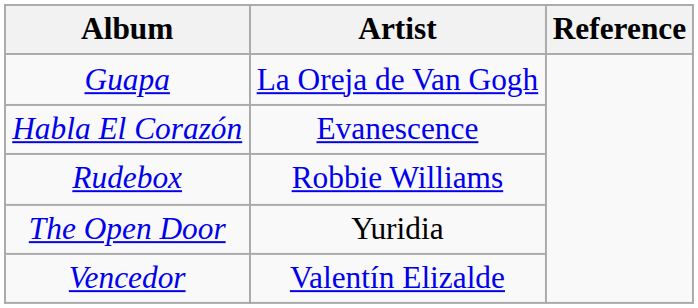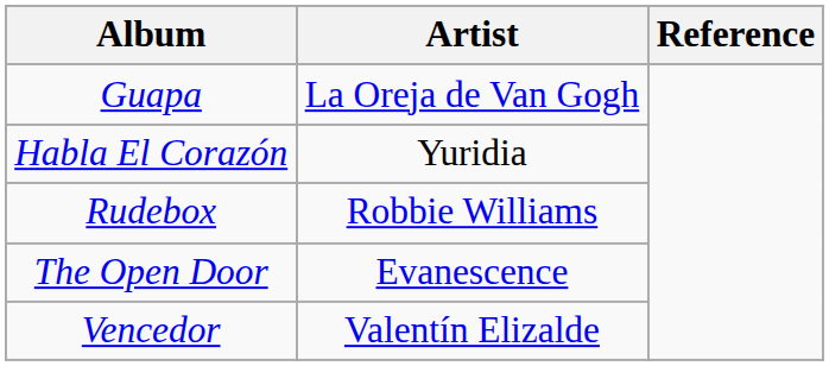Habla El Corazón | Artist: Evanescence -> Yuridia
The Open Door | Artist: Yuridia -> Evanescence
